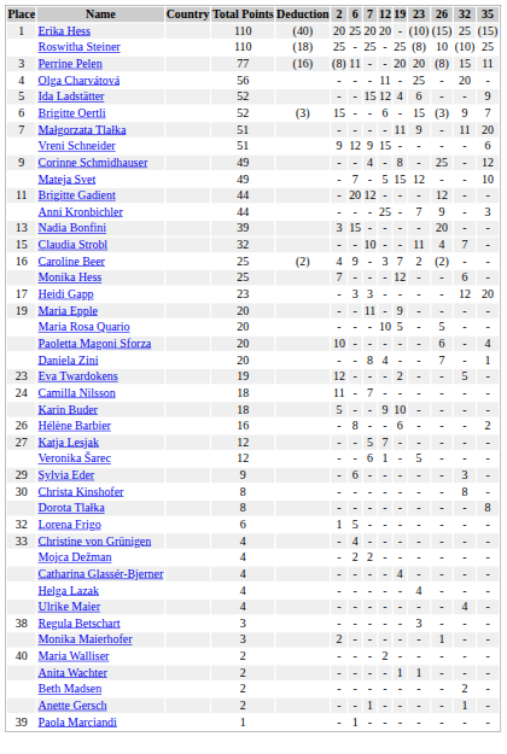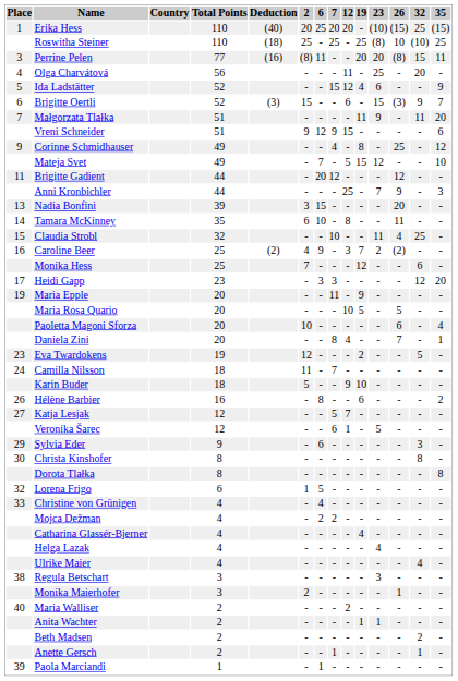+ row: 14 | Tamara McKinney | 35 | 6 | 10 | - | 8 | - | - | 11 | - | -
Claudia Strobl | 32: 7 -> 25
